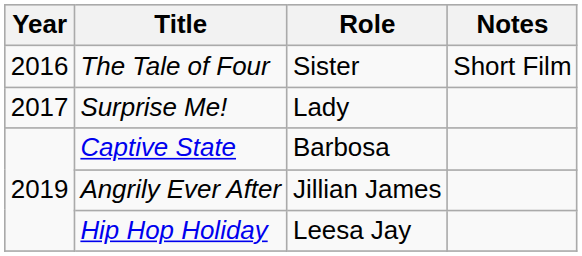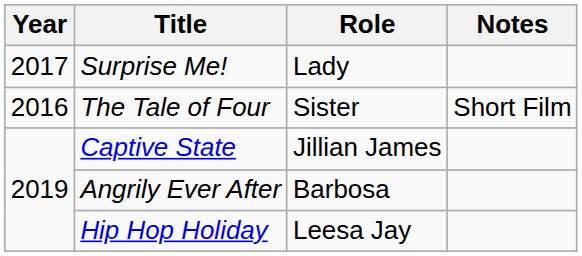rows swapped: The Tale of Four <-> Surprise Me!
Captive State | Role: Barbosa -> Jillian James
Angrily Ever After | Role: Jillian James -> Barbosa
